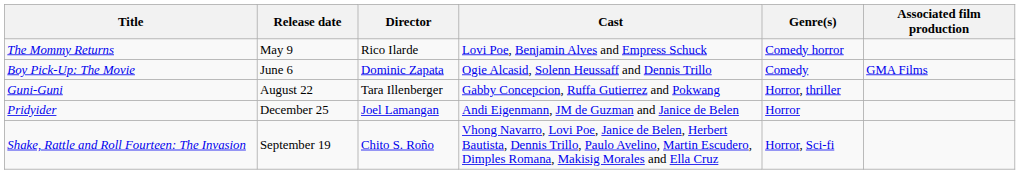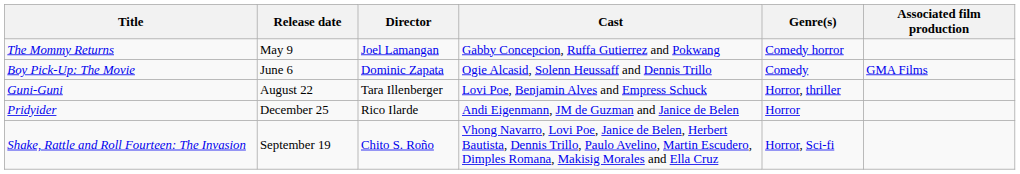The Mommy Returns | Director: Rico Ilarde -> Joel Lamangan
The Mommy Returns | Cast: Lovi Poe, Benjamin Alves and Empress Schuck -> Gabby Concepcion, Ruffa Gutierrez and Pokwang
Guni-Guni | Cast: Gabby Concepcion, Ruffa Gutierrez and Pokwang -> Lovi Poe, Benjamin Alves and Empress Schuck
Pridyider | Director: Joel Lamangan -> Rico Ilarde
